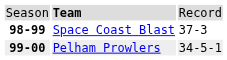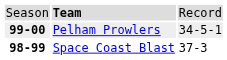rows swapped: Space Coast Blast <-> Pelham Prowlers
